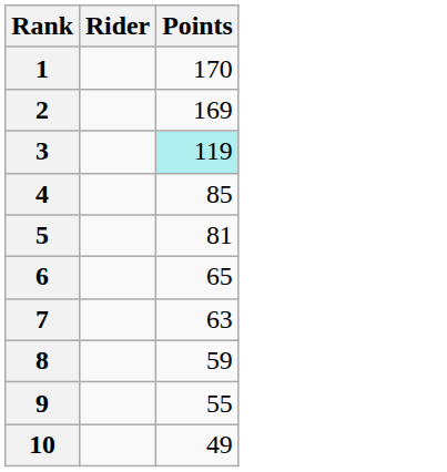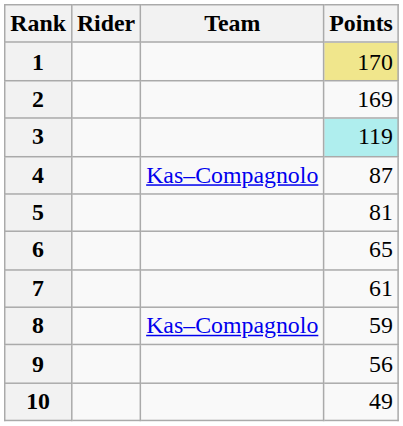+ column: Team | Kas–Compagnolo | Kas–Compagnolo
1 | Points: no background -> khaki background
4 | Points: 85 -> 87
7 | Points: 63 -> 61
9 | Points: 55 -> 56
